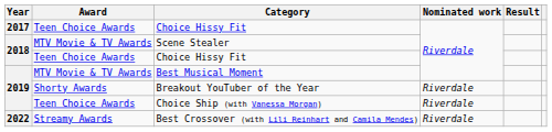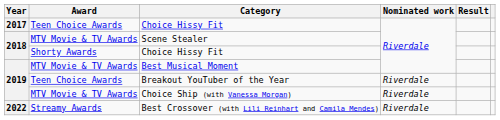2018 / Choice Hissy Fit | Award: Teen Choice Awards -> Shorty Awards
Breakout YouTuber of the Year | Award: Shorty Awards -> Teen Choice Awards
Choice Ship (with Vanessa Morgan) | Award: Teen Choice Awards -> MTV Movie & TV Awards
